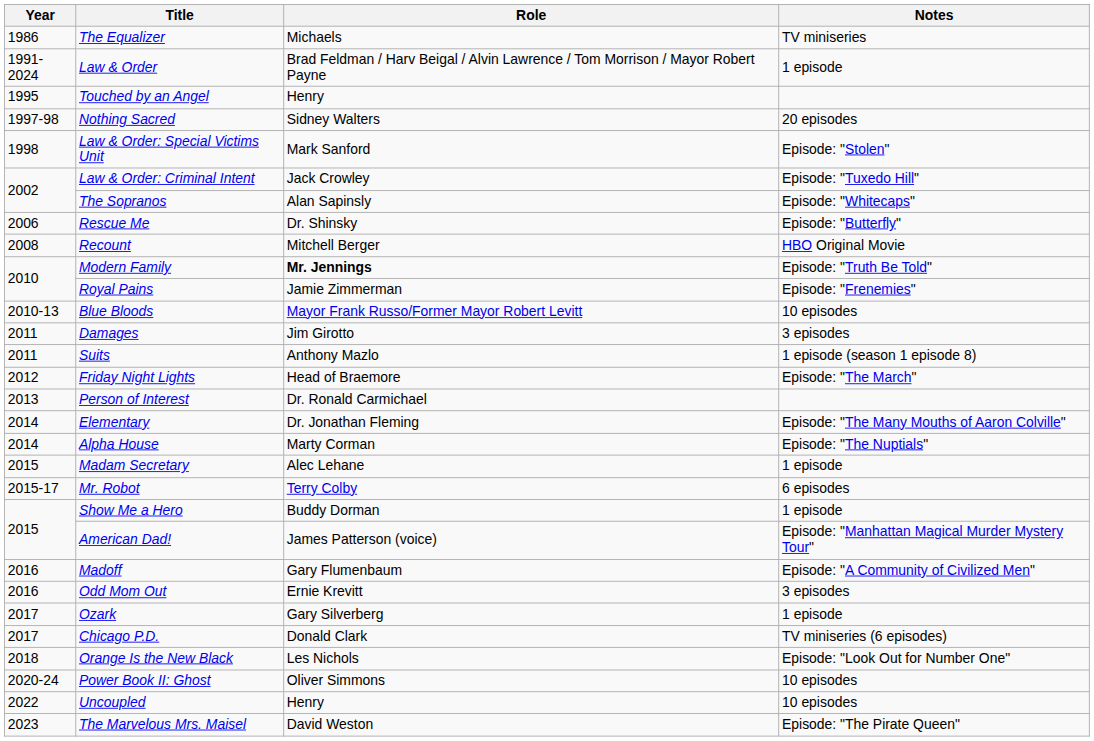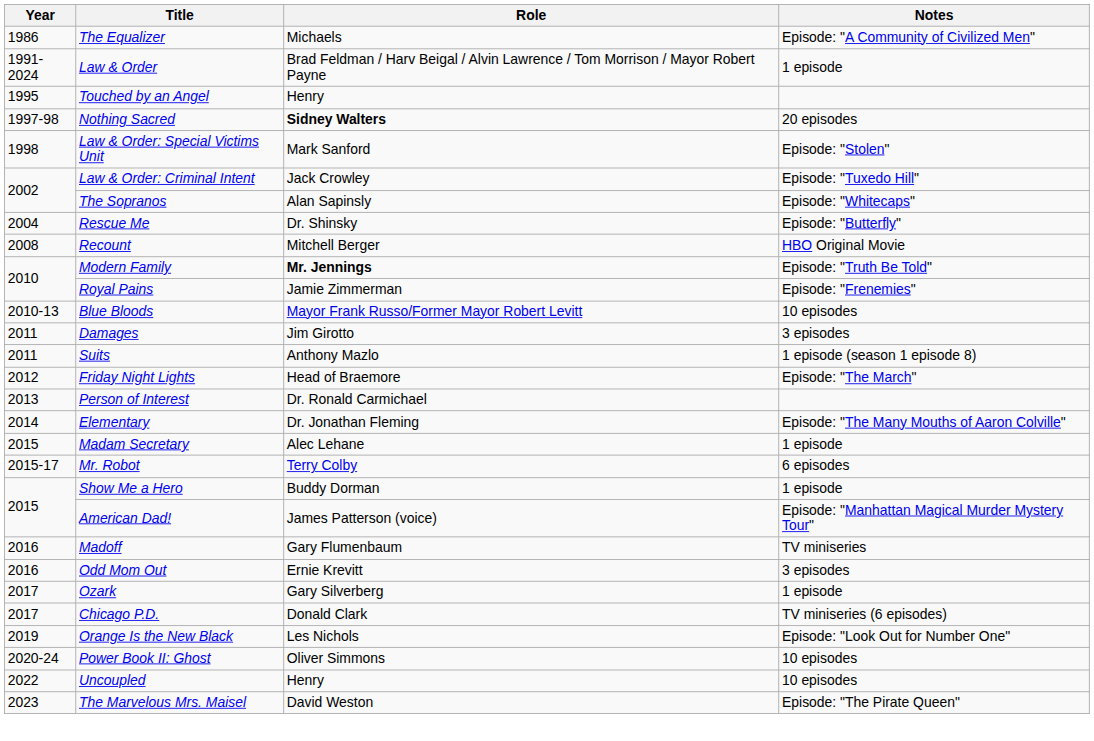The Equalizer | Notes: TV miniseries -> Episode: "A Community of Civilized Men"
Nothing Sacred | Role: normal -> bold
Rescue Me | Year: 2006 -> 2004
- row: 2014 | Alpha House | Marty Corman | Episode: "The Nuptials"
Madoff | Notes: Episode: "A Community of Civilized Men" -> TV miniseries
Orange Is the New Black | Year: 2018 -> 2019
